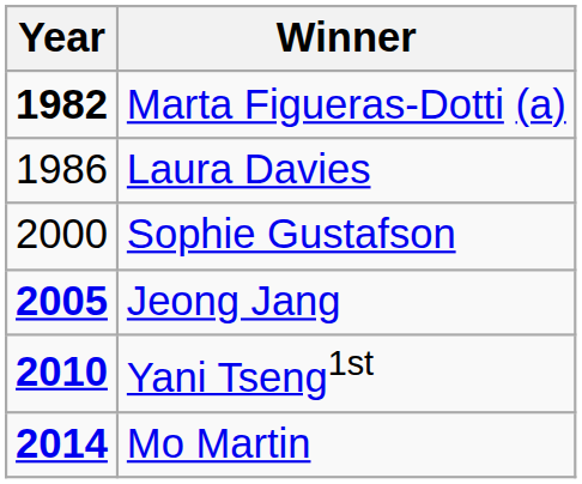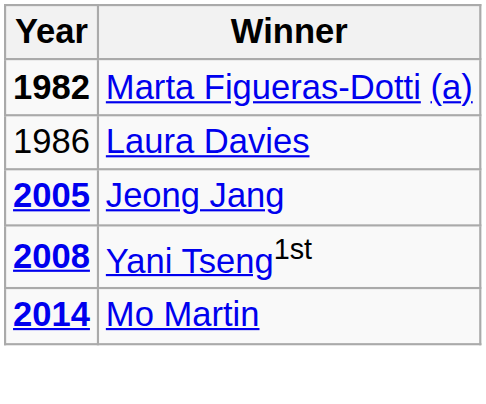- row: 2000 | Sophie Gustafson
Yani Tseng1st | Year: 2010 -> 2008
